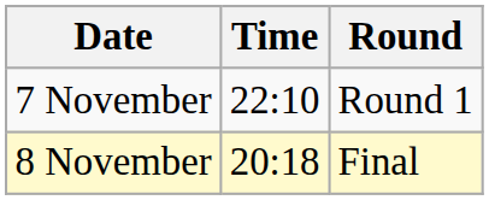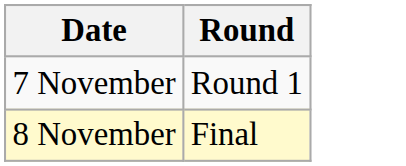- column: Time | 22:10 | 20:18
